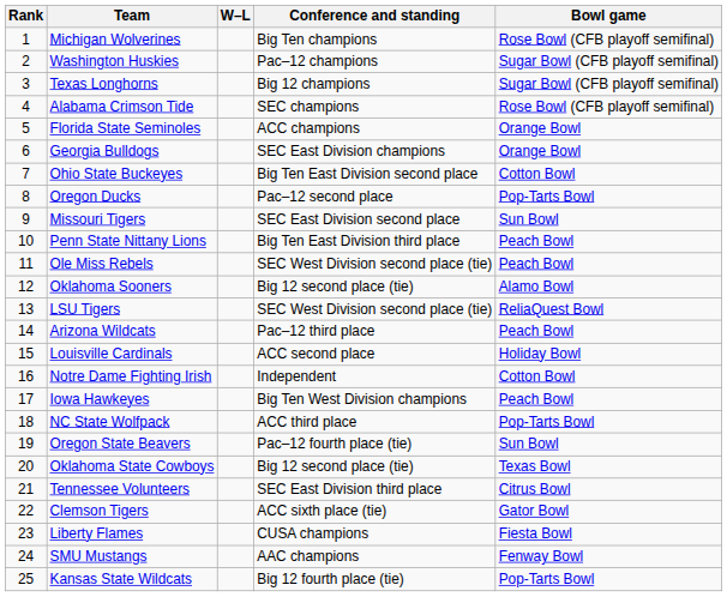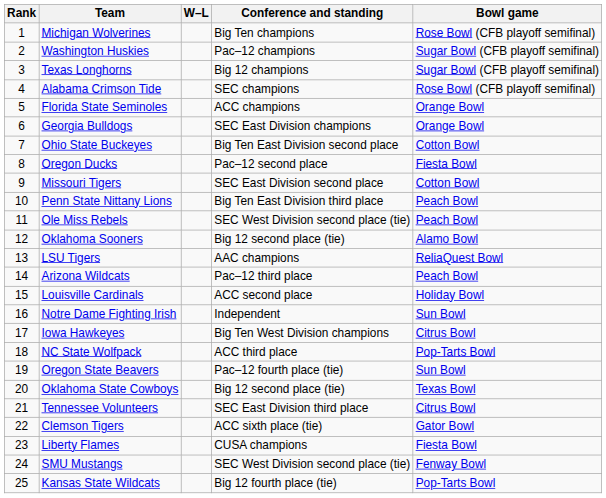Oregon Ducks | Bowl game: Pop-Tarts Bowl -> Fiesta Bowl
Missouri Tigers | Bowl game: Sun Bowl -> Cotton Bowl
LSU Tigers | Conference and standing: SEC West Division second place (tie) -> AAC champions
Notre Dame Fighting Irish | Bowl game: Cotton Bowl -> Sun Bowl
Iowa Hawkeyes | Bowl game: Peach Bowl -> Citrus Bowl
SMU Mustangs | Conference and standing: AAC champions -> SEC West Division second place (tie)
